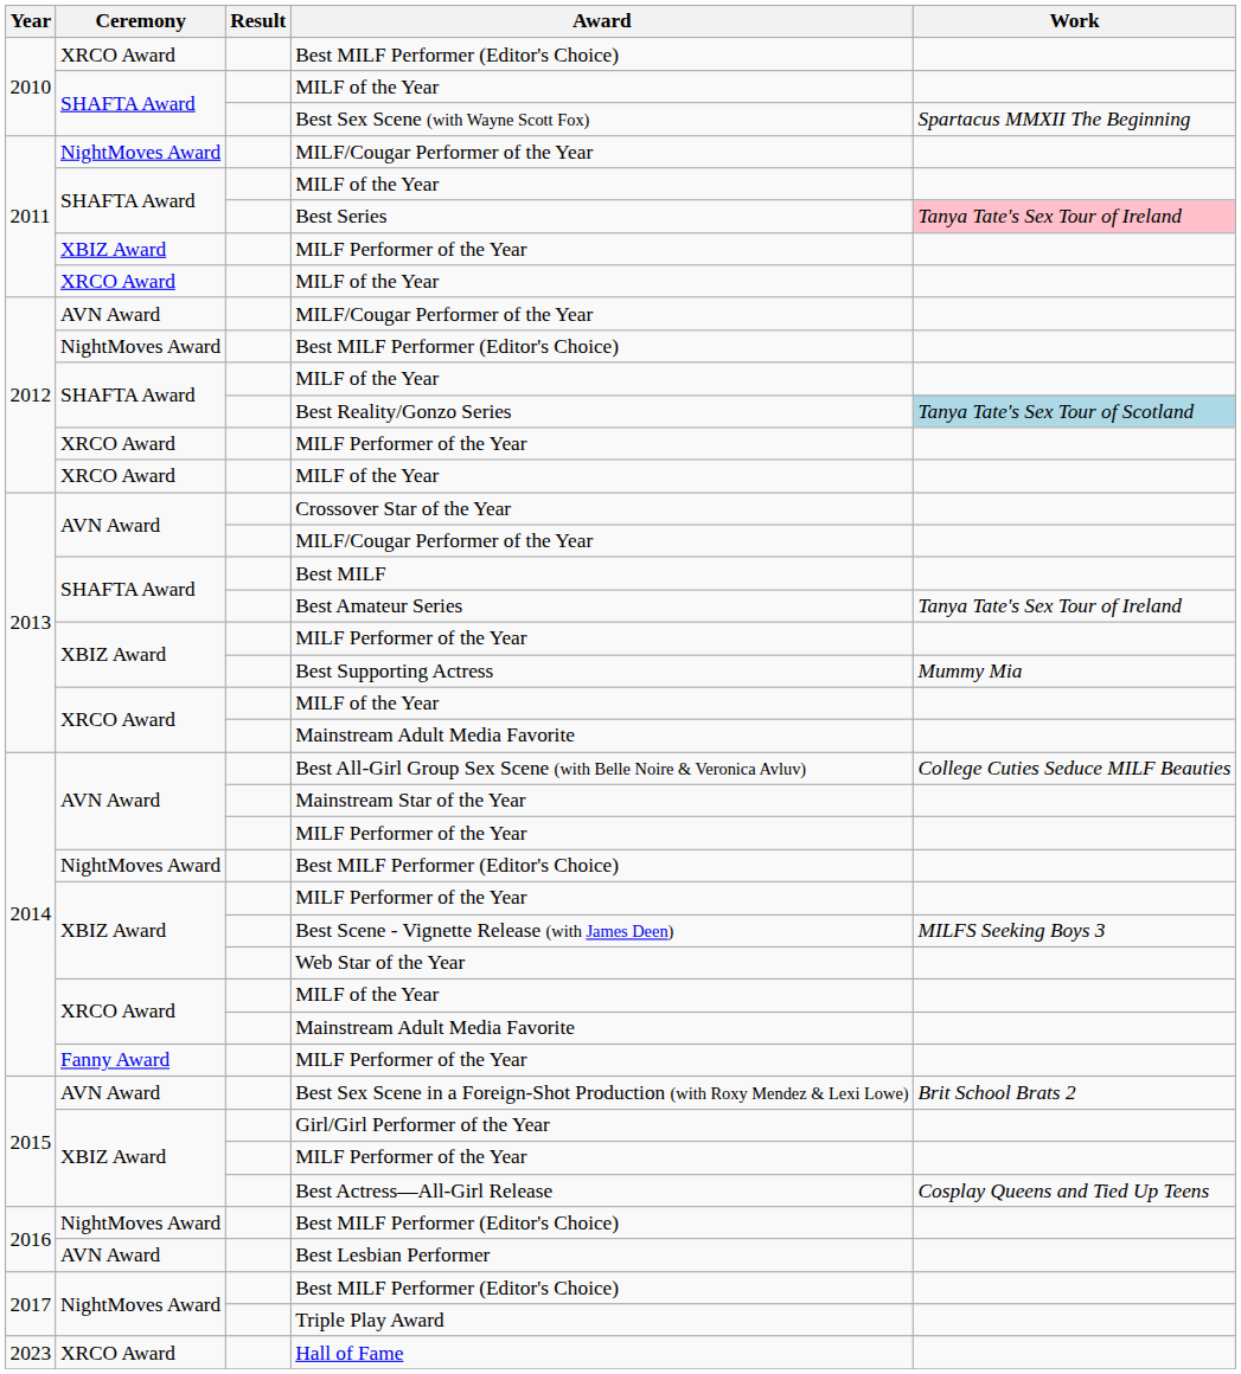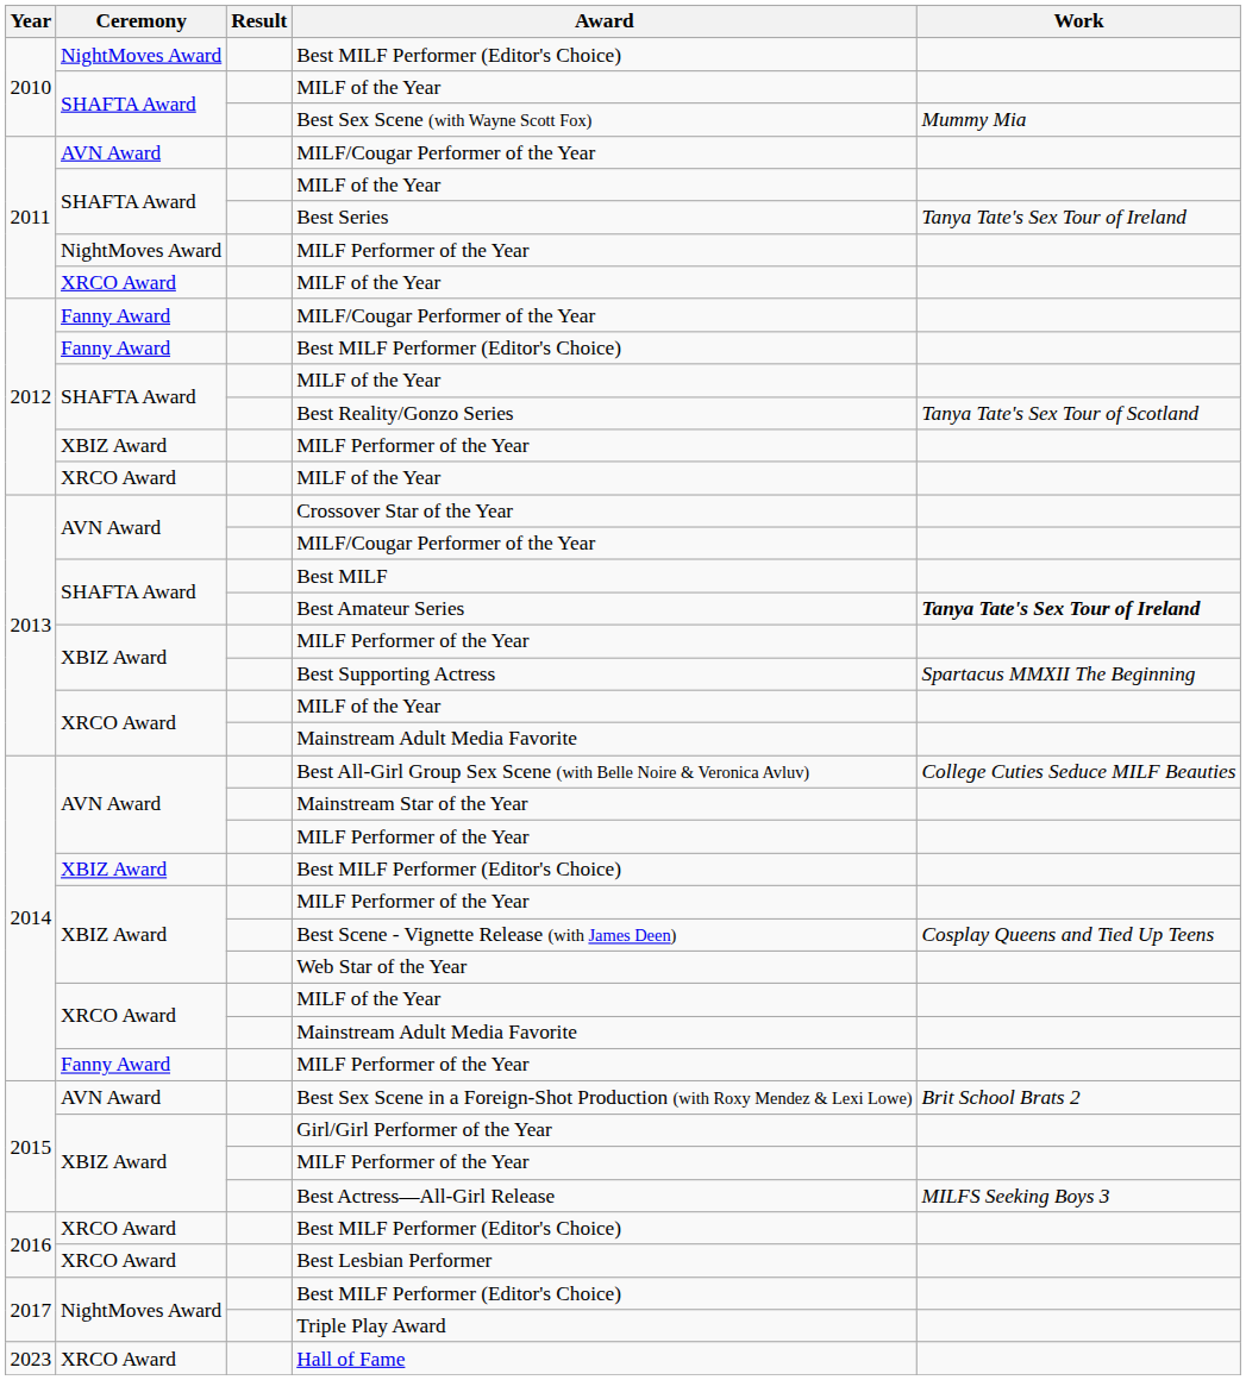2010 / Best MILF Performer (Editor's Choice) | Ceremony: XRCO Award -> NightMoves Award
Best Sex Scene (with Wayne Scott Fox) | Work: Spartacus MMXII The Beginning -> Mummy Mia
2011 / MILF/Cougar Performer of the Year | Ceremony: NightMoves Award -> AVN Award
Best Series | Work: pink background -> no background
2011 / MILF Performer of the Year | Ceremony: XBIZ Award -> NightMoves Award
2012 / MILF/Cougar Performer of the Year | Ceremony: AVN Award -> Fanny Award
2012 / Best MILF Performer (Editor's Choice) | Ceremony: NightMoves Award -> Fanny Award
Best Reality/Gonzo Series | Work: lightblue background -> no background
2012 / MILF Performer of the Year | Ceremony: XRCO Award -> XBIZ Award
Best Amateur Series | Work: normal -> bold
Best Supporting Actress | Work: Mummy Mia -> Spartacus MMXII The Beginning
2014 / Best MILF Performer (Editor's Choice) | Ceremony: NightMoves Award -> XBIZ Award
Best Scene - Vignette Release (with James Deen) | Work: MILFS Seeking Boys 3 -> Cosplay Queens and Tied Up Teens
Best Actress—All-Girl Release | Work: Cosplay Queens and Tied Up Teens -> MILFS Seeking Boys 3
2016 / Best MILF Performer (Editor's Choice) | Ceremony: NightMoves Award -> XRCO Award
Best Lesbian Performer | Ceremony: AVN Award -> XRCO Award
